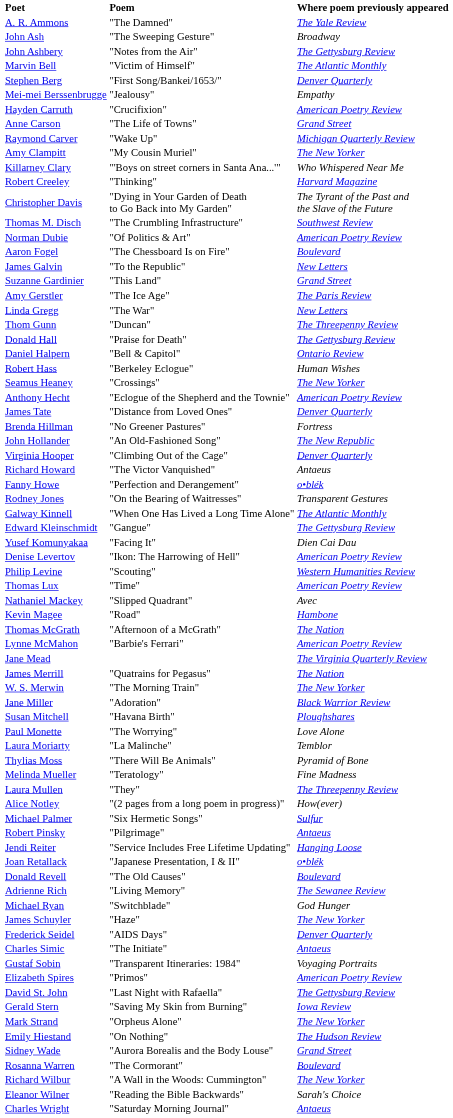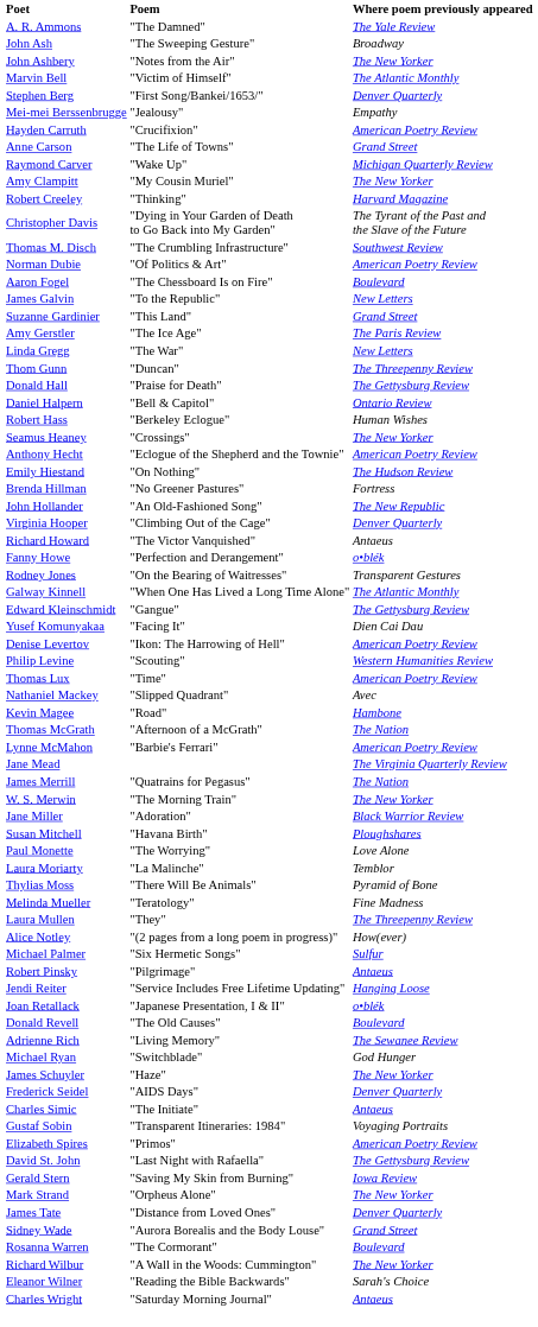John Ashbery | Where poem previously appeared: The Gettysburg Review -> The New Yorker
- row: Killarney Clary | "'Boys on street corners in Santa Ana...'" | Who Whispered Near Me
rows swapped: Emily Hiestand <-> James Tate
